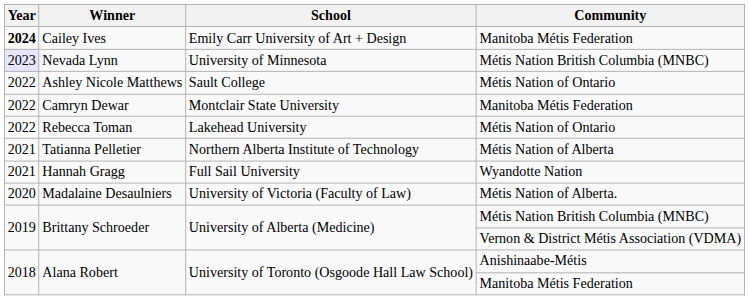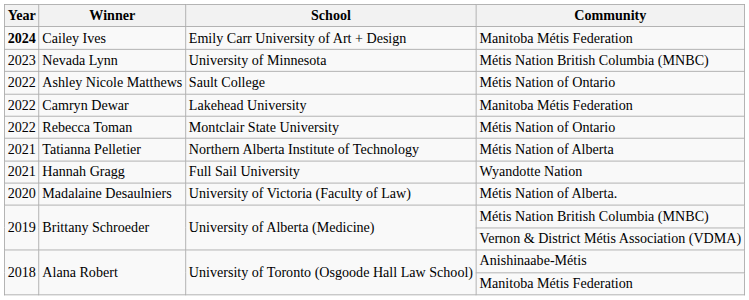Nevada Lynn | Year: lavender background -> no background
Camryn Dewar | School: Montclair State University -> Lakehead University
Rebecca Toman | School: Lakehead University -> Montclair State University
